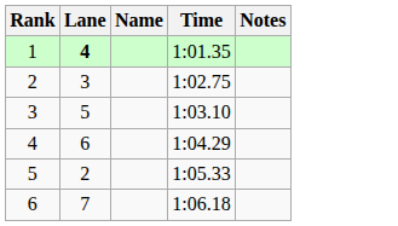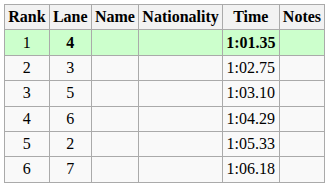+ column: Nationality
1 | Time: normal -> bold
